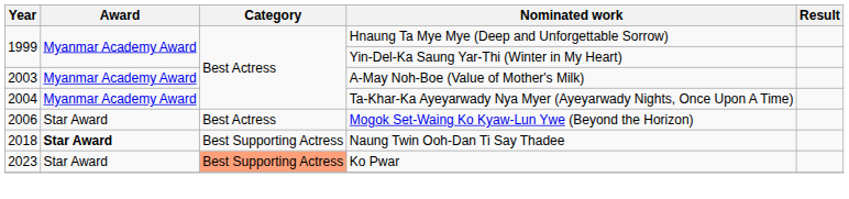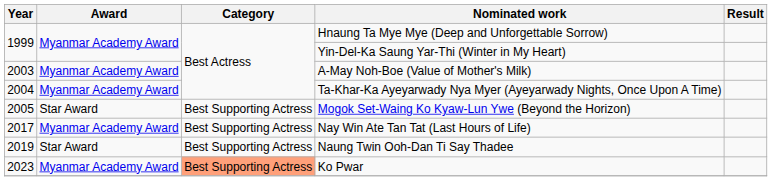Mogok Set-Waing Ko Kyaw-Lun Ywe (Beyond the Horizon) | Year: 2006 -> 2005
Mogok Set-Waing Ko Kyaw-Lun Ywe (Beyond the Horizon) | Category: Best Actress -> Best Supporting Actress
+ row: 2017 | Myanmar Academy Award | Best Supporting Actress | Nay Win Ate Tan Tat (Last Hours of Life)
Naung Twin Ooh-Dan Ti Say Thadee | Year: 2018 -> 2019
Naung Twin Ooh-Dan Ti Say Thadee | Award: bold -> normal
Ko Pwar | Award: Star Award -> Myanmar Academy Award
